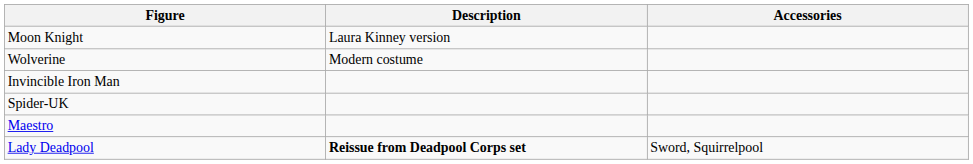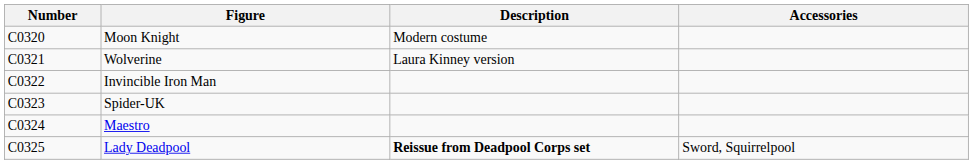+ column: Number | C0320 | C0321 | C0322 | C0323 | C0324 | C0325
Moon Knight | Description: Laura Kinney version -> Modern costume
Wolverine | Description: Modern costume -> Laura Kinney version
